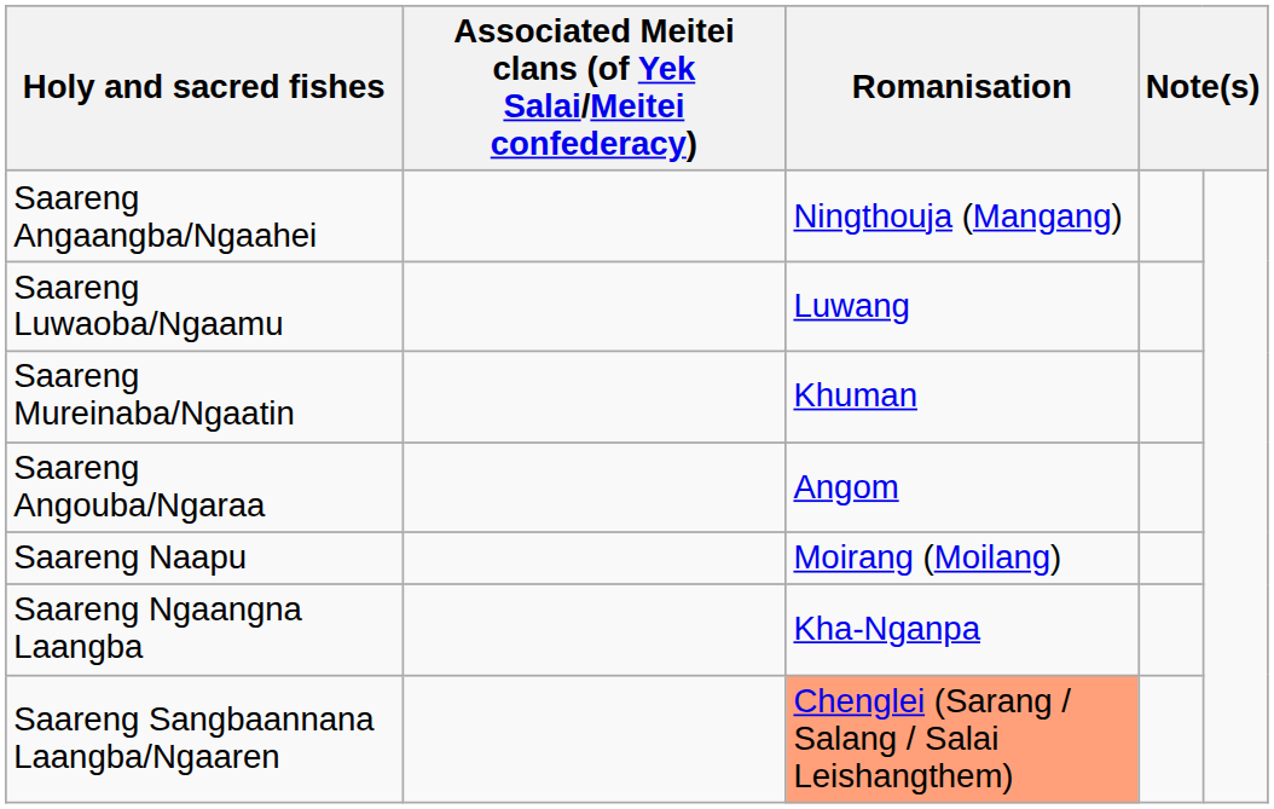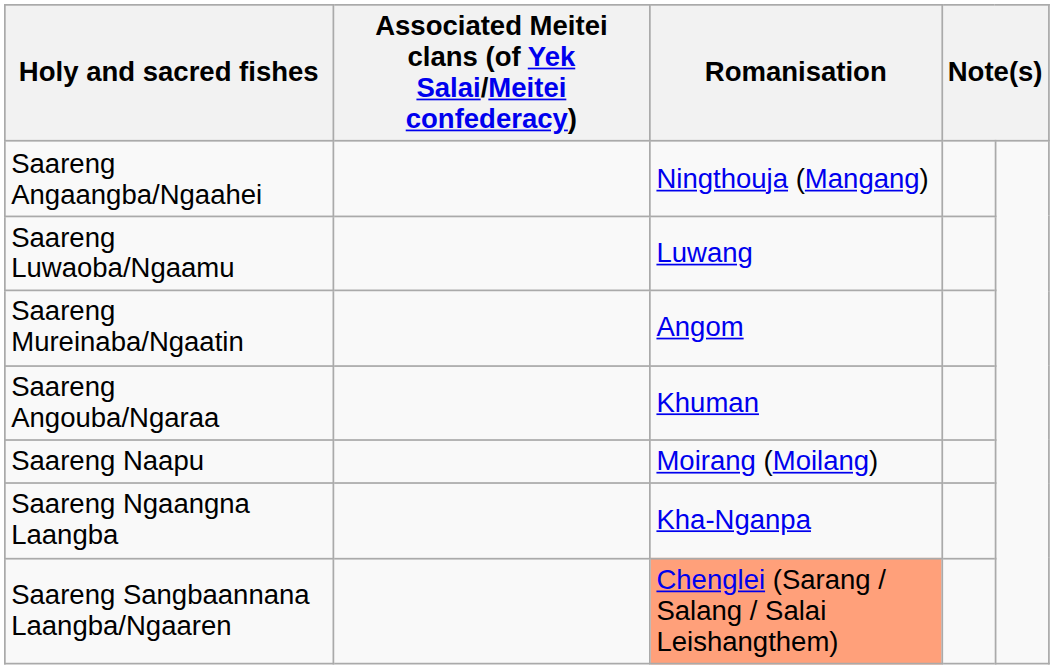Saareng Mureinaba/Ngaatin | Romanisation: Khuman -> Angom
Saareng Angouba/Ngaraa | Romanisation: Angom -> Khuman
